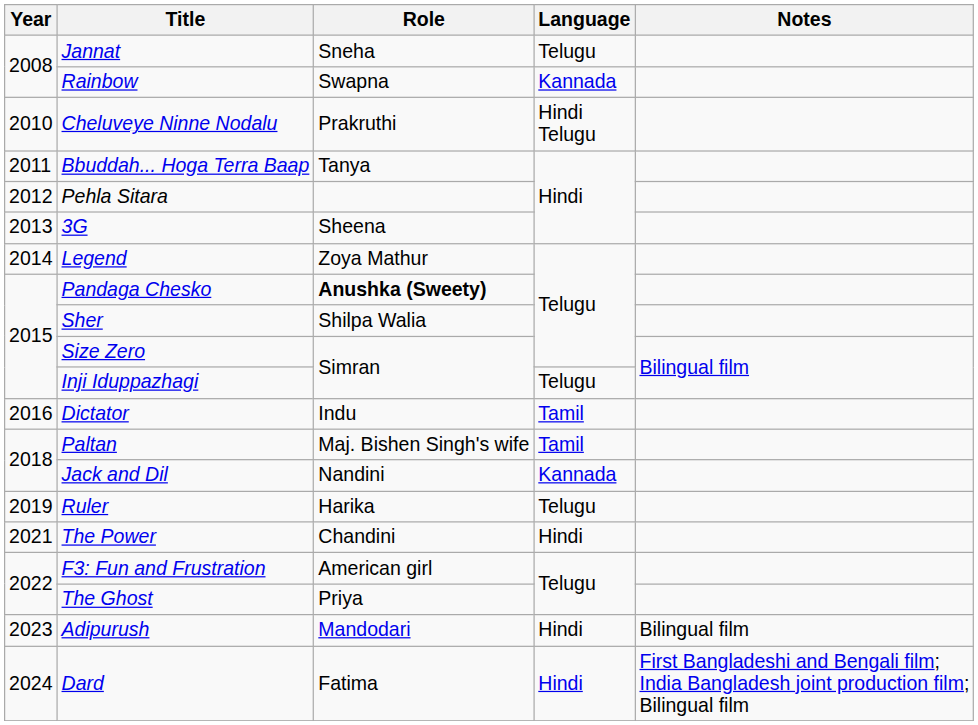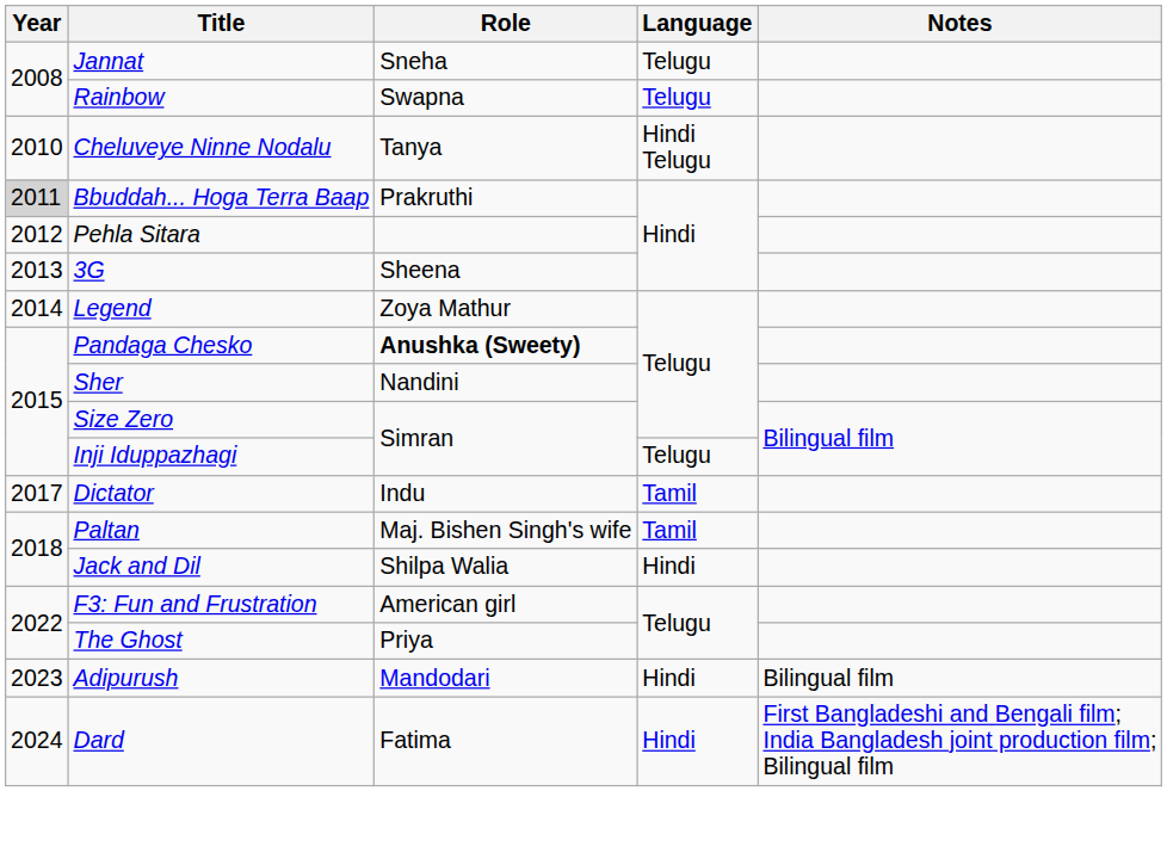Rainbow | Language: Kannada -> Telugu
Cheluveye Ninne Nodalu | Role: Prakruthi -> Tanya
Bbuddah... Hoga Terra Baap | Year: no background -> lightgrey background
Bbuddah... Hoga Terra Baap | Role: Tanya -> Prakruthi
Sher | Role: Shilpa Walia -> Nandini
Dictator | Year: 2016 -> 2017
Jack and Dil | Role: Nandini -> Shilpa Walia
Jack and Dil | Language: Kannada -> Hindi
- row: 2019 | Ruler | Harika | Telugu
- row: 2021 | The Power | Chandini | Hindi
